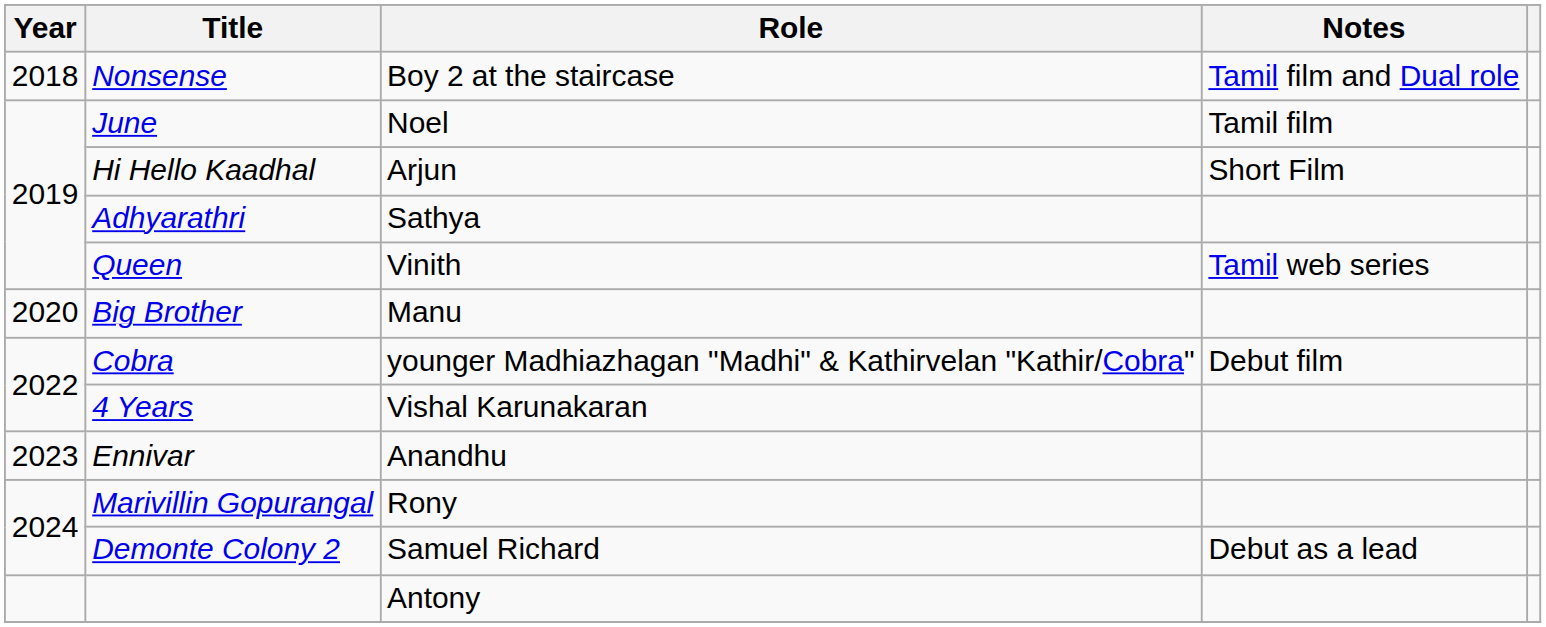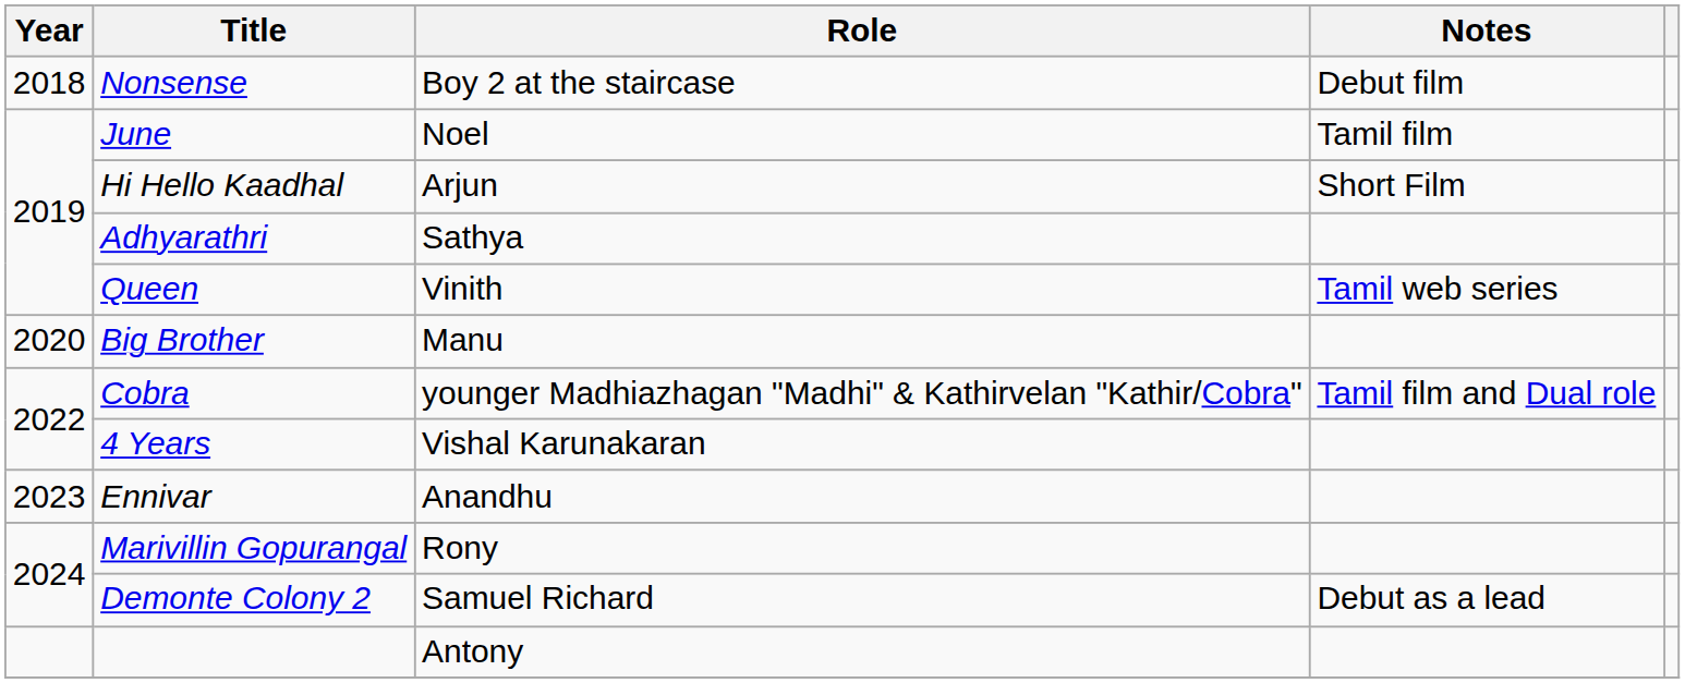Nonsense | Notes: Tamil film and Dual role -> Debut film
Cobra | Notes: Debut film -> Tamil film and Dual role
